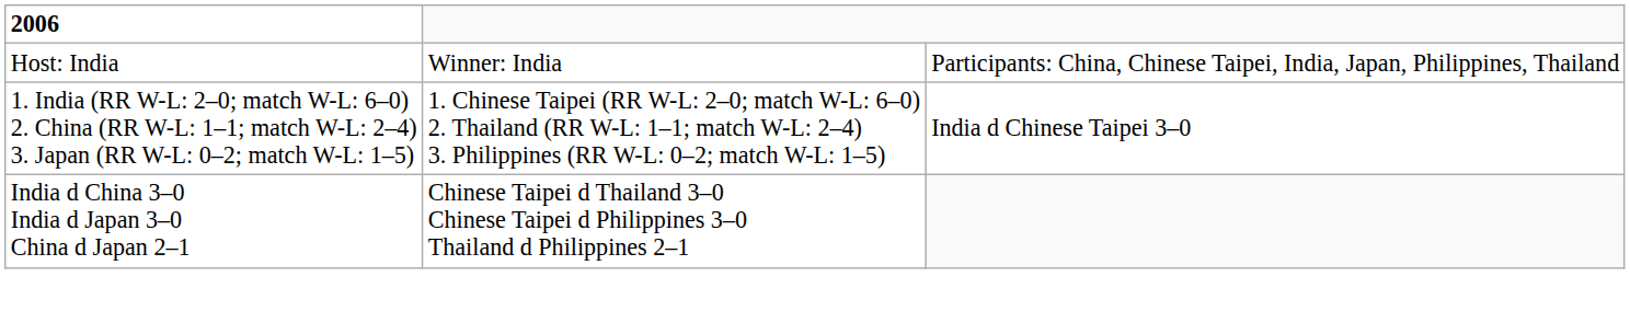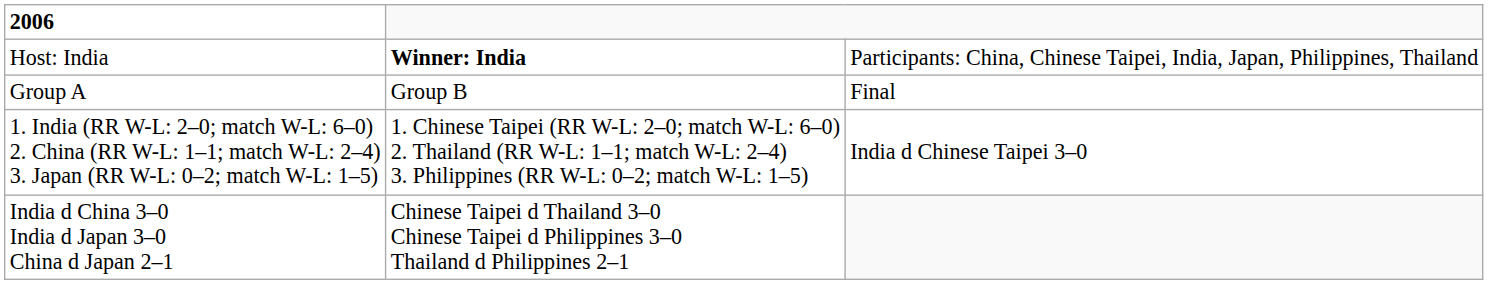Host: India | column 2: normal -> bold
+ row: Group A | Group B | Final
